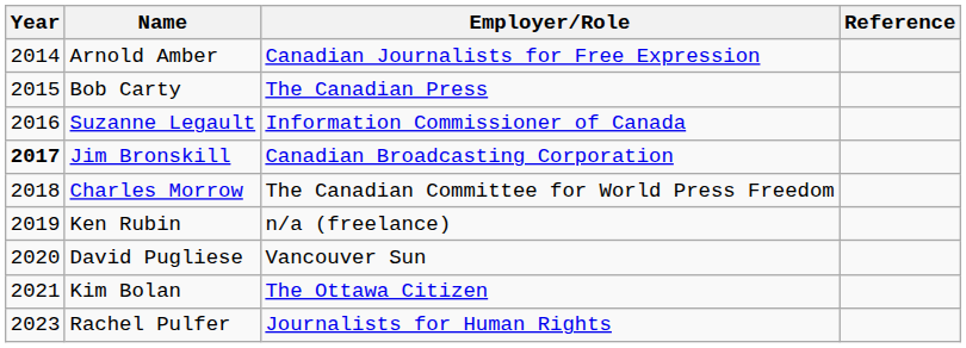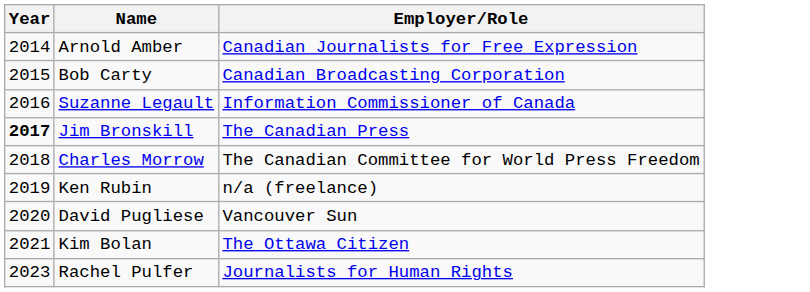- column: Reference
Bob Carty | Employer/Role: The Canadian Press -> Canadian Broadcasting Corporation
Jim Bronskill | Employer/Role: Canadian Broadcasting Corporation -> The Canadian Press
